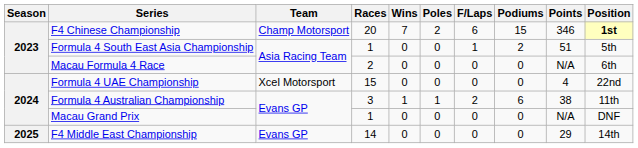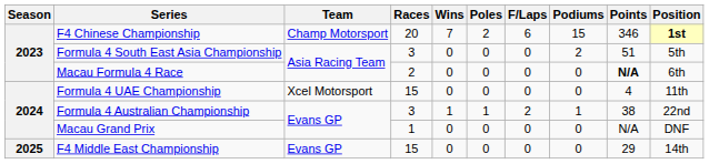Formula 4 South East Asia Championship | Races: 1 -> 3
Formula 4 South East Asia Championship | F/Laps: 1 -> 0
Macau Formula 4 Race | Points: normal -> bold
Formula 4 UAE Championship | Position: 22nd -> 11th
Formula 4 Australian Championship | Podiums: 6 -> 1
Formula 4 Australian Championship | Position: 11th -> 22nd
F4 Middle East Championship | Races: 14 -> 15
